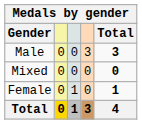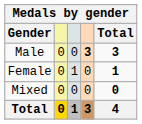Male | column 4: normal -> bold
rows swapped: Female <-> Mixed
